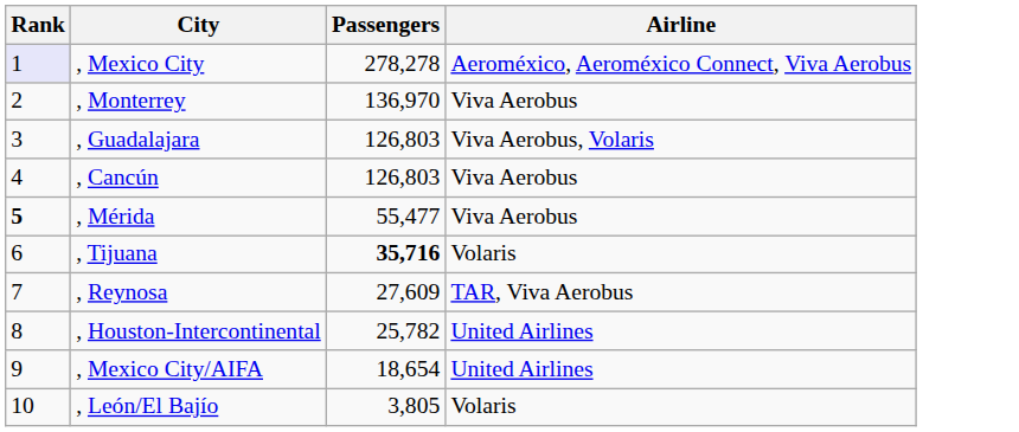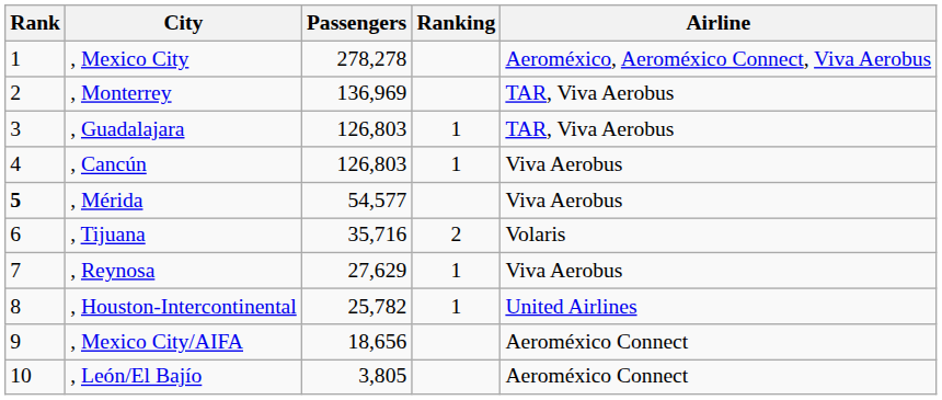+ column: Ranking | 1 | 1 | 2 | 1 | 1
, Mexico City | Rank: lavender background -> no background
, Monterrey | Passengers: 136,970 -> 136,969
, Monterrey | Airline: Viva Aerobus -> TAR, Viva Aerobus
, Guadalajara | Airline: Viva Aerobus, Volaris -> TAR, Viva Aerobus
, Mérida | Passengers: 55,477 -> 54,577
, Tijuana | Passengers: bold -> normal
, Reynosa | Passengers: 27,609 -> 27,629
, Reynosa | Airline: TAR, Viva Aerobus -> Viva Aerobus
, Mexico City/AIFA | Passengers: 18,654 -> 18,656
, Mexico City/AIFA | Airline: United Airlines -> Aeroméxico Connect
, León/El Bajío | Airline: Volaris -> Aeroméxico Connect
